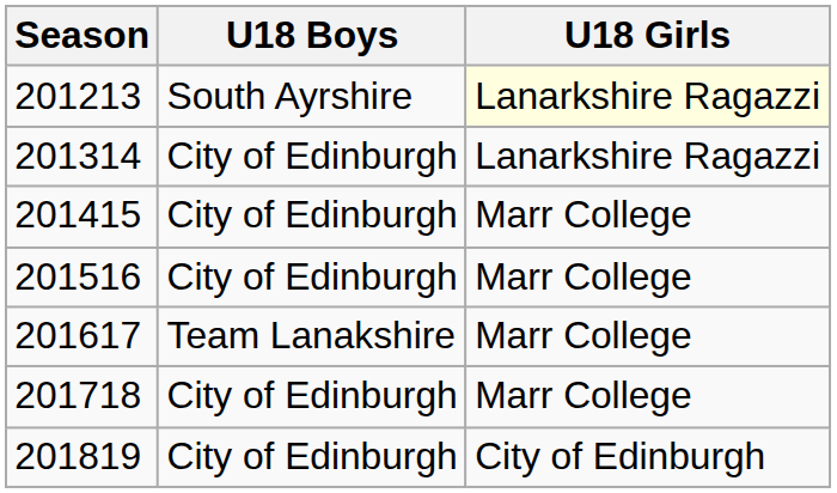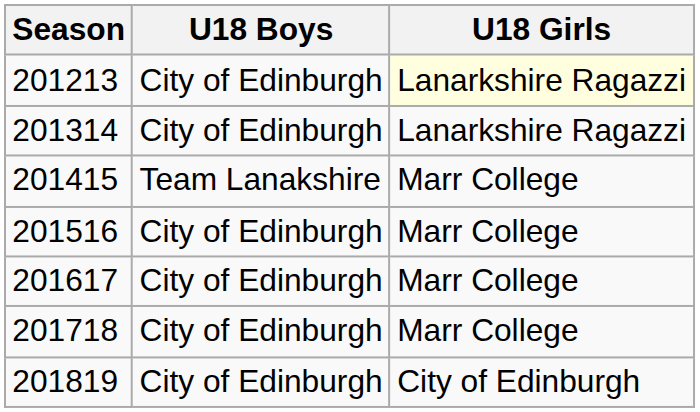201213 | U18 Boys: South Ayrshire -> City of Edinburgh
201415 | U18 Boys: City of Edinburgh -> Team Lanakshire
201617 | U18 Boys: Team Lanakshire -> City of Edinburgh
